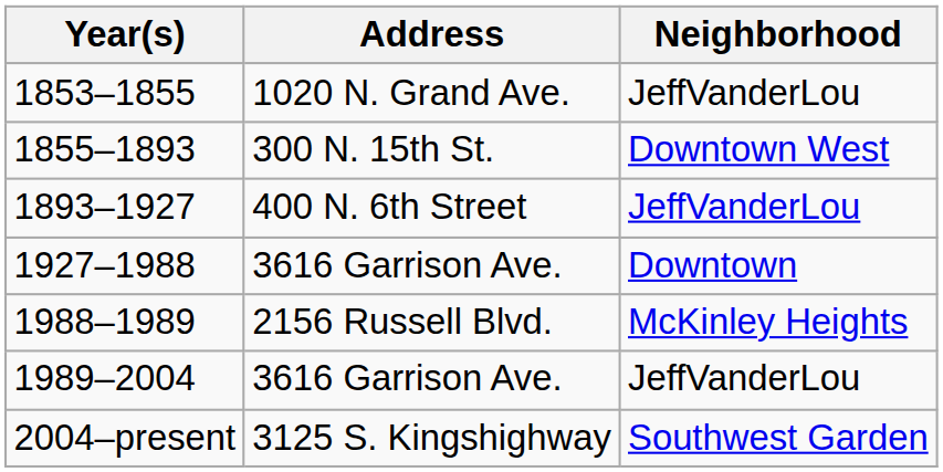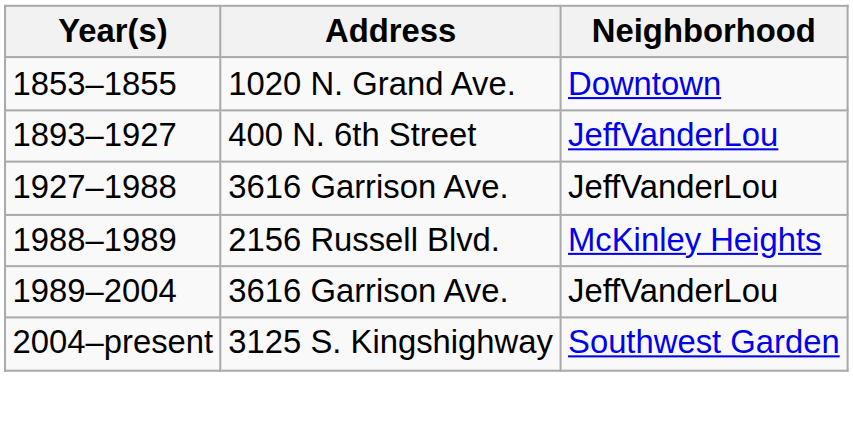1853–1855 | Neighborhood: JeffVanderLou -> Downtown
- row: 1855–1893 | 300 N. 15th St. | Downtown West
1927–1988 | Neighborhood: Downtown -> JeffVanderLou
